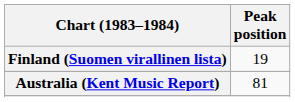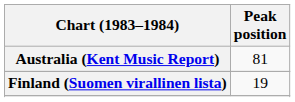rows swapped: Australia (Kent Music Report) <-> Finland (Suomen virallinen lista)
